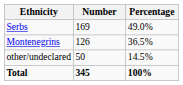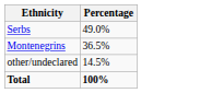- column: Number | 169 | 126 | 50 | 345
